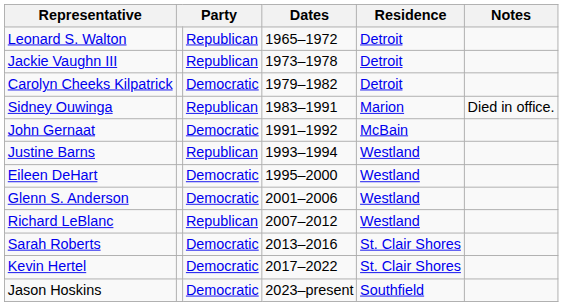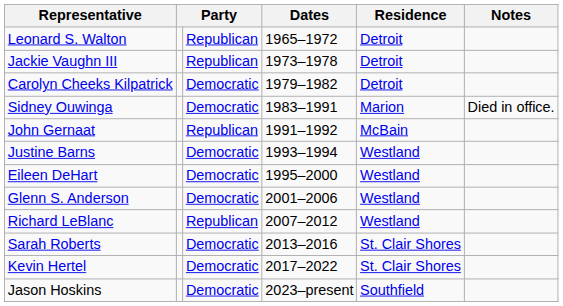Sidney Ouwinga | column 3: Republican -> Democratic
John Gernaat | column 3: Democratic -> Republican
Justine Barns | column 3: Republican -> Democratic
